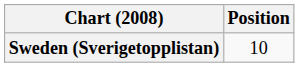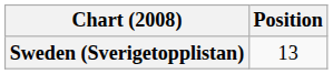Sweden (Sverigetopplistan) | Position: 10 -> 13
